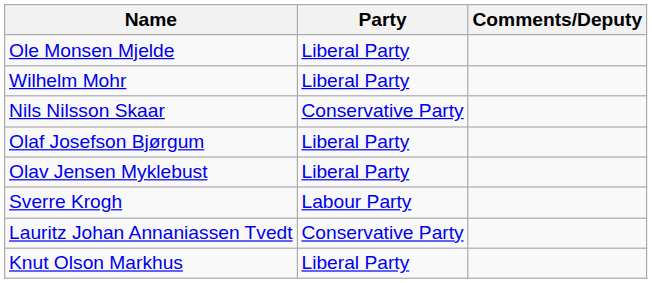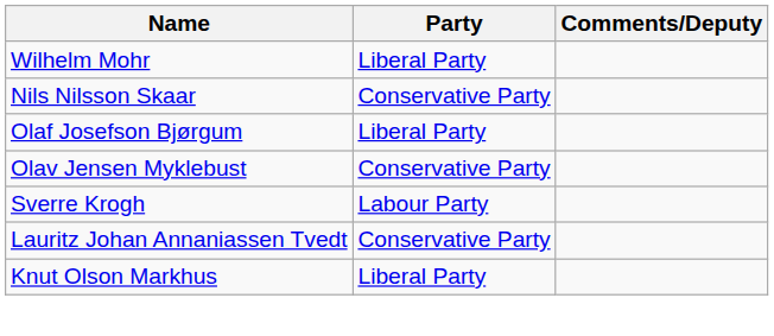- row: Ole Monsen Mjelde | Liberal Party
Olav Jensen Myklebust | Party: Liberal Party -> Conservative Party
